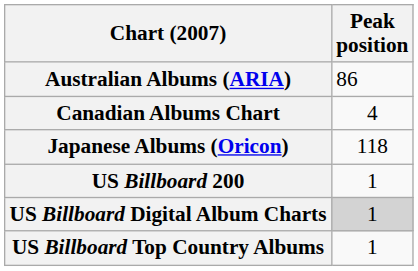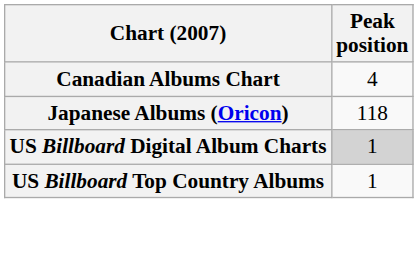- row: Australian Albums (ARIA) | 86
- row: US Billboard 200 | 1
